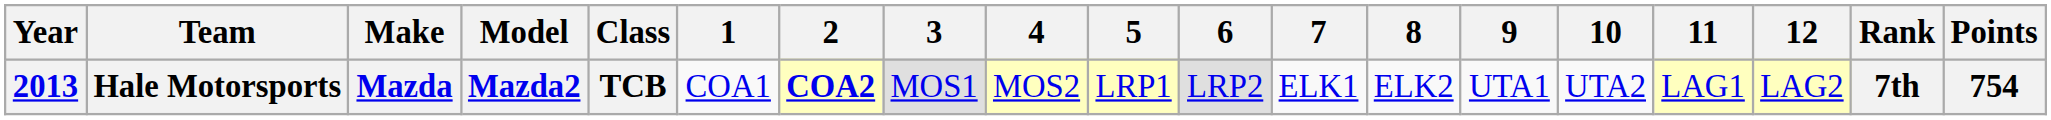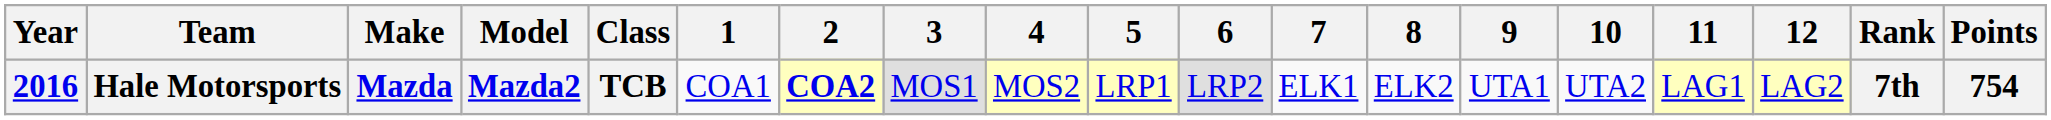Hale Motorsports | Year: 2013 -> 2016
